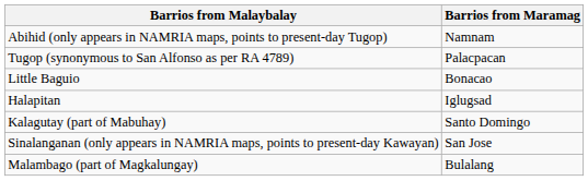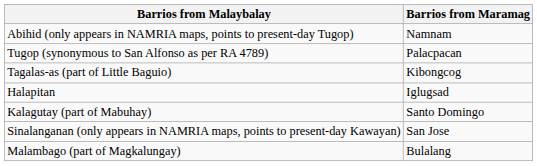+ row: Tagalas-as (part of Little Baguio) | Kibongcog
- row: Little Baguio | Bonacao
